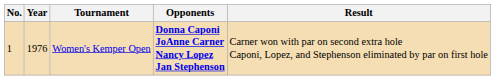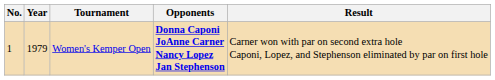Women's Kemper Open | Year: 1976 -> 1979
